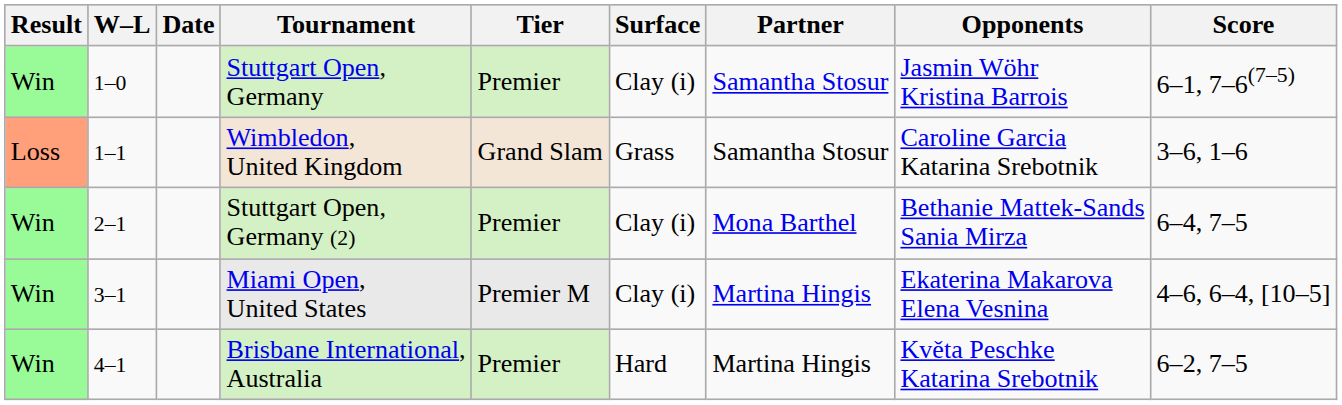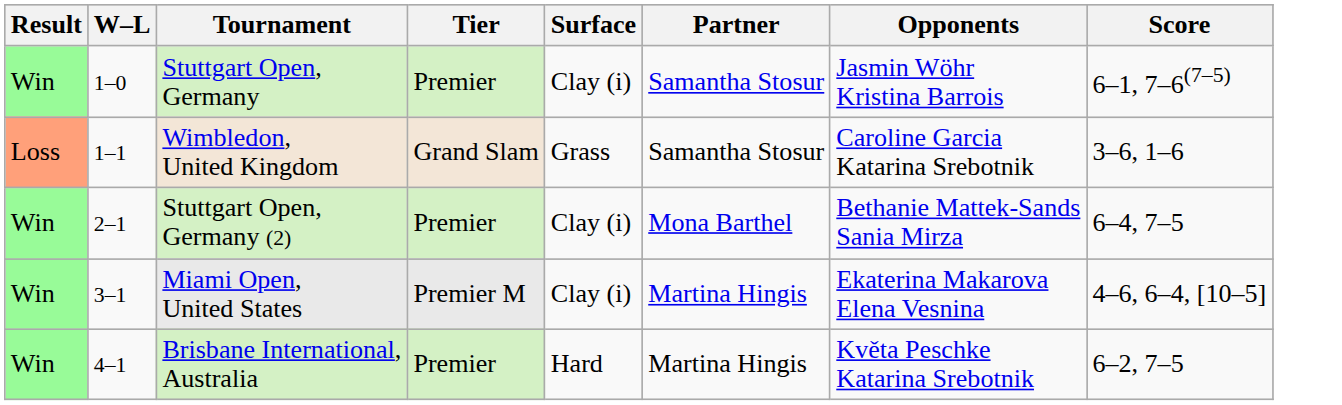- column: Date
